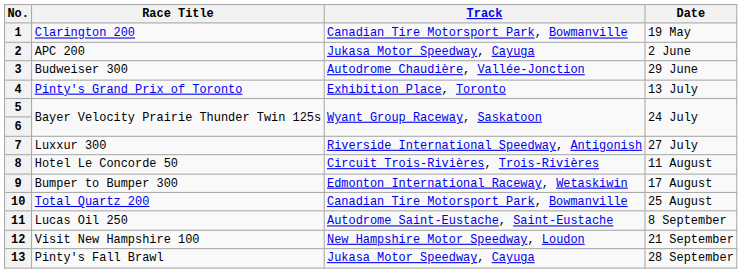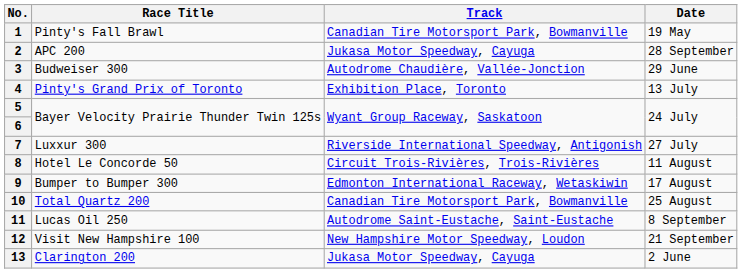1 | Race Title: Clarington 200 -> Pinty's Fall Brawl
2 | Date: 2 June -> 28 September
13 | Race Title: Pinty's Fall Brawl -> Clarington 200
13 | Date: 28 September -> 2 June
